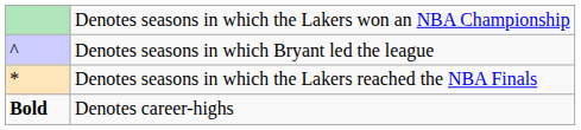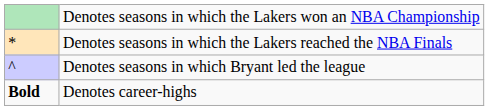rows swapped: Denotes seasons in which the Lakers reached the NBA Finals <-> Denotes seasons in which Bryant led the league
